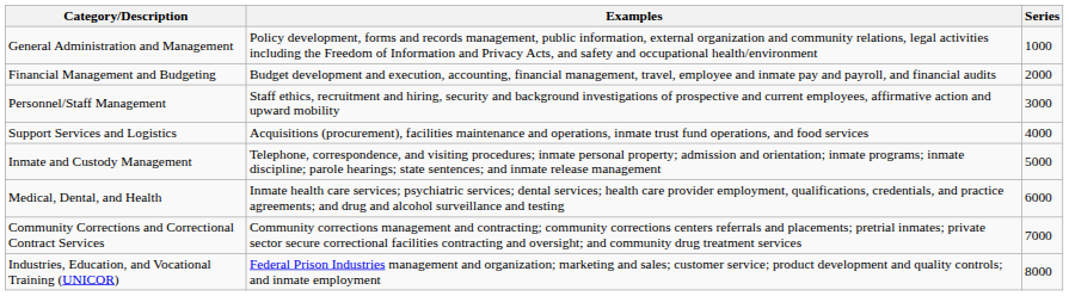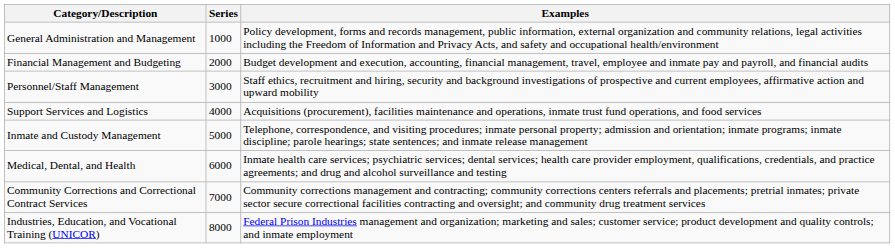columns swapped: Series <-> Examples
